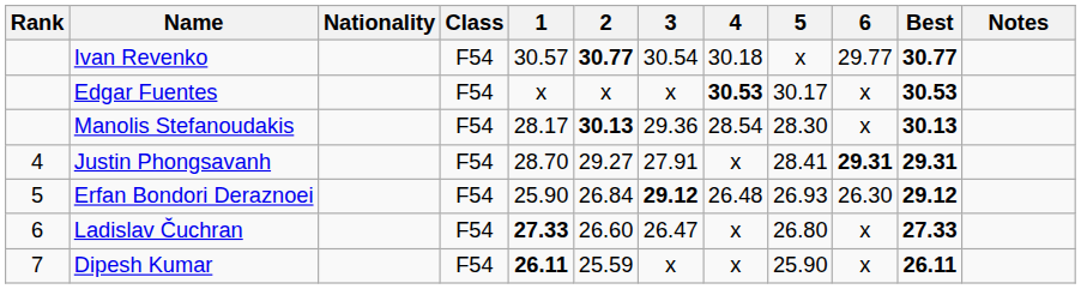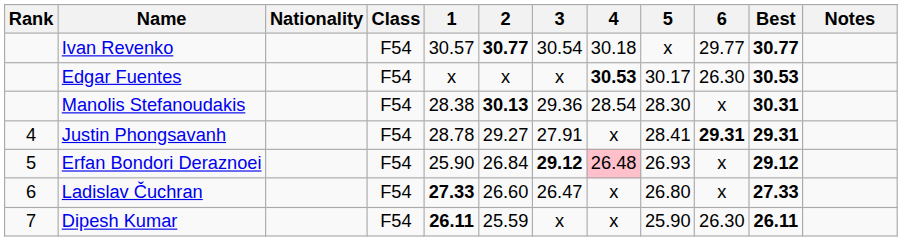Edgar Fuentes | 6: x -> 26.30
Manolis Stefanoudakis | 1: 28.17 -> 28.38
Manolis Stefanoudakis | Best: 30.13 -> 30.31
Justin Phongsavanh | 1: 28.70 -> 28.78
Erfan Bondori Deraznoei | 4: no background -> pink background
Erfan Bondori Deraznoei | 6: 26.30 -> x
Dipesh Kumar | 6: x -> 26.30
